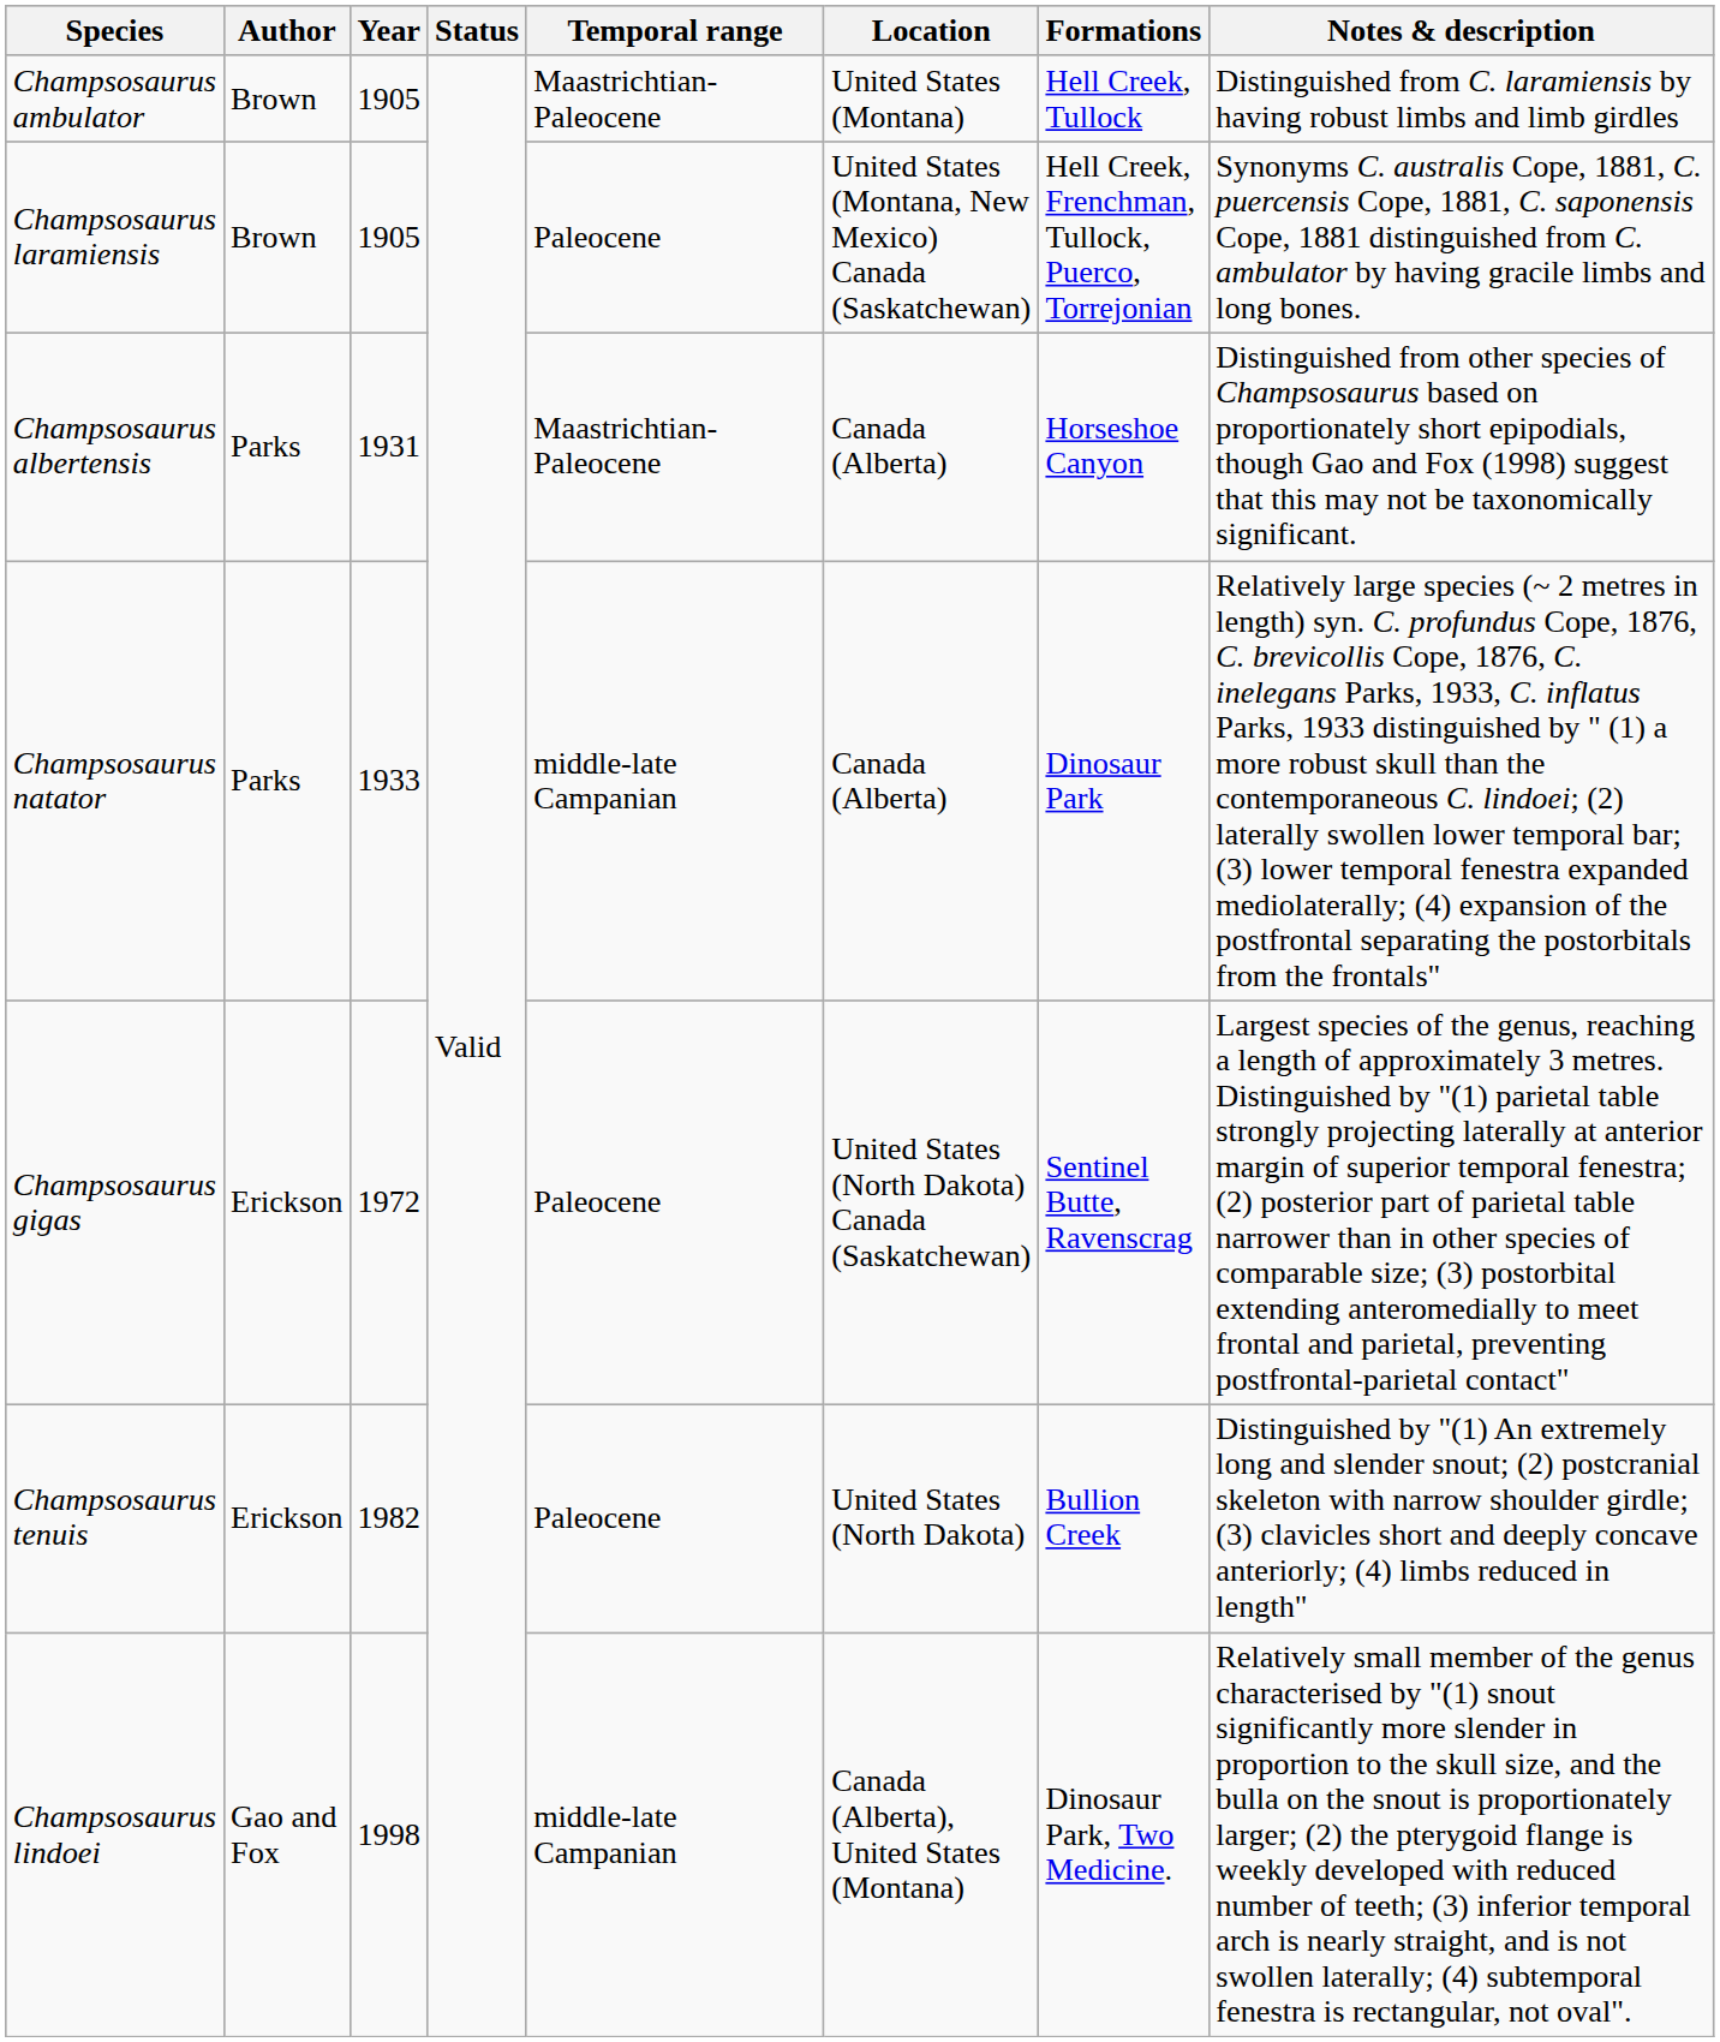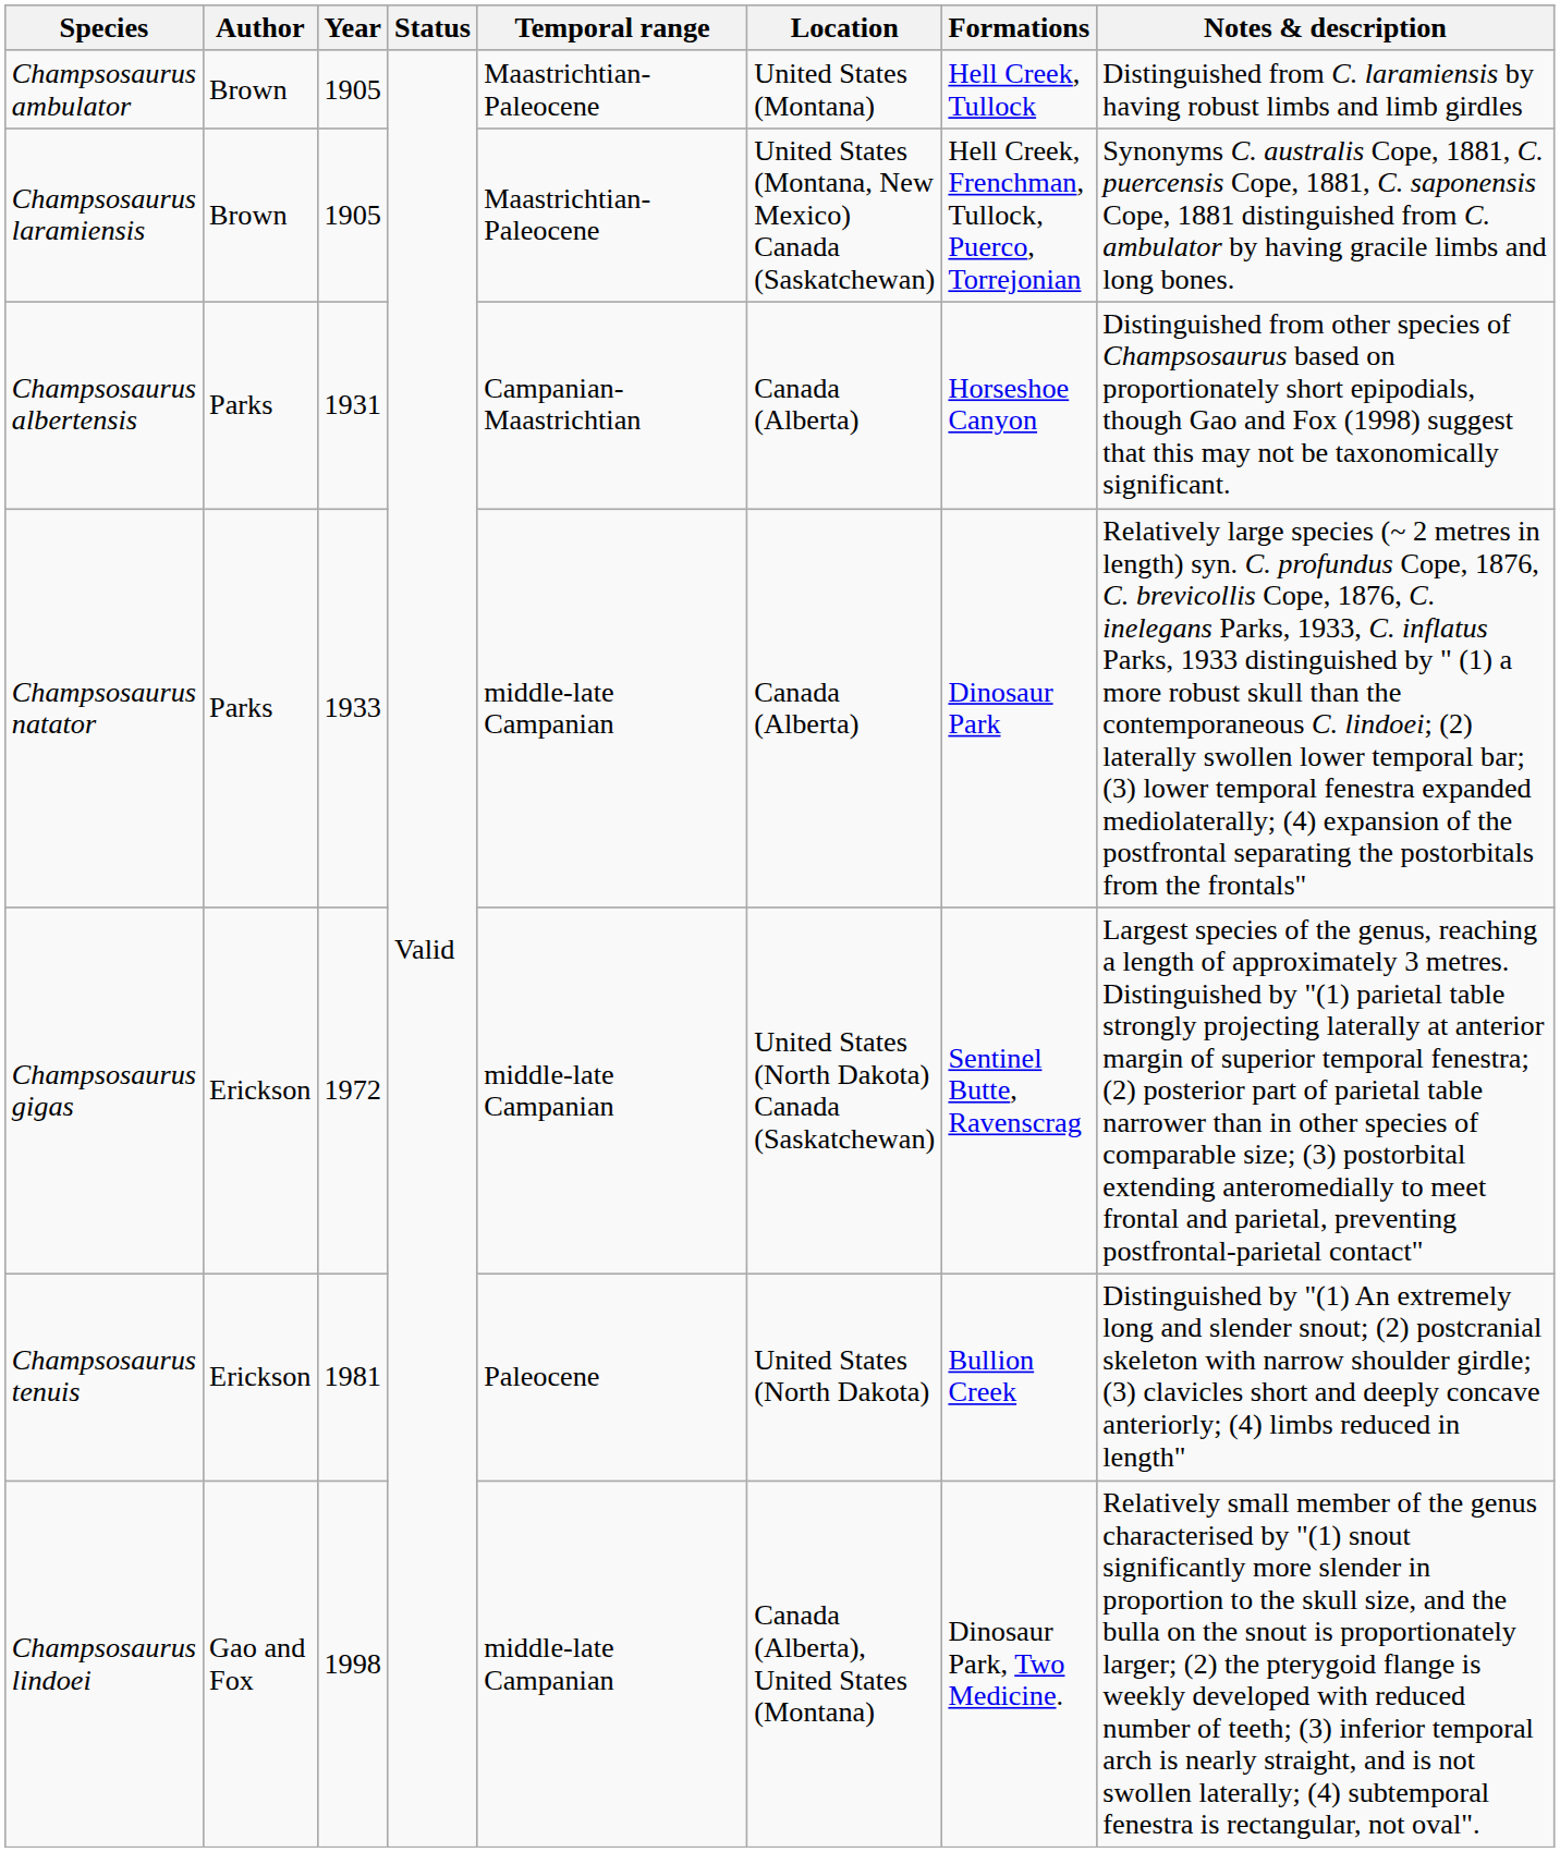Champsosaurus laramiensis | Temporal range: Paleocene -> Maastrichtian-Paleocene
Champsosaurus albertensis | Temporal range: Maastrichtian-Paleocene -> Campanian-Maastrichtian
Champsosaurus gigas | Temporal range: Paleocene -> middle-late Campanian
Champsosaurus tenuis | Year: 1982 -> 1981
